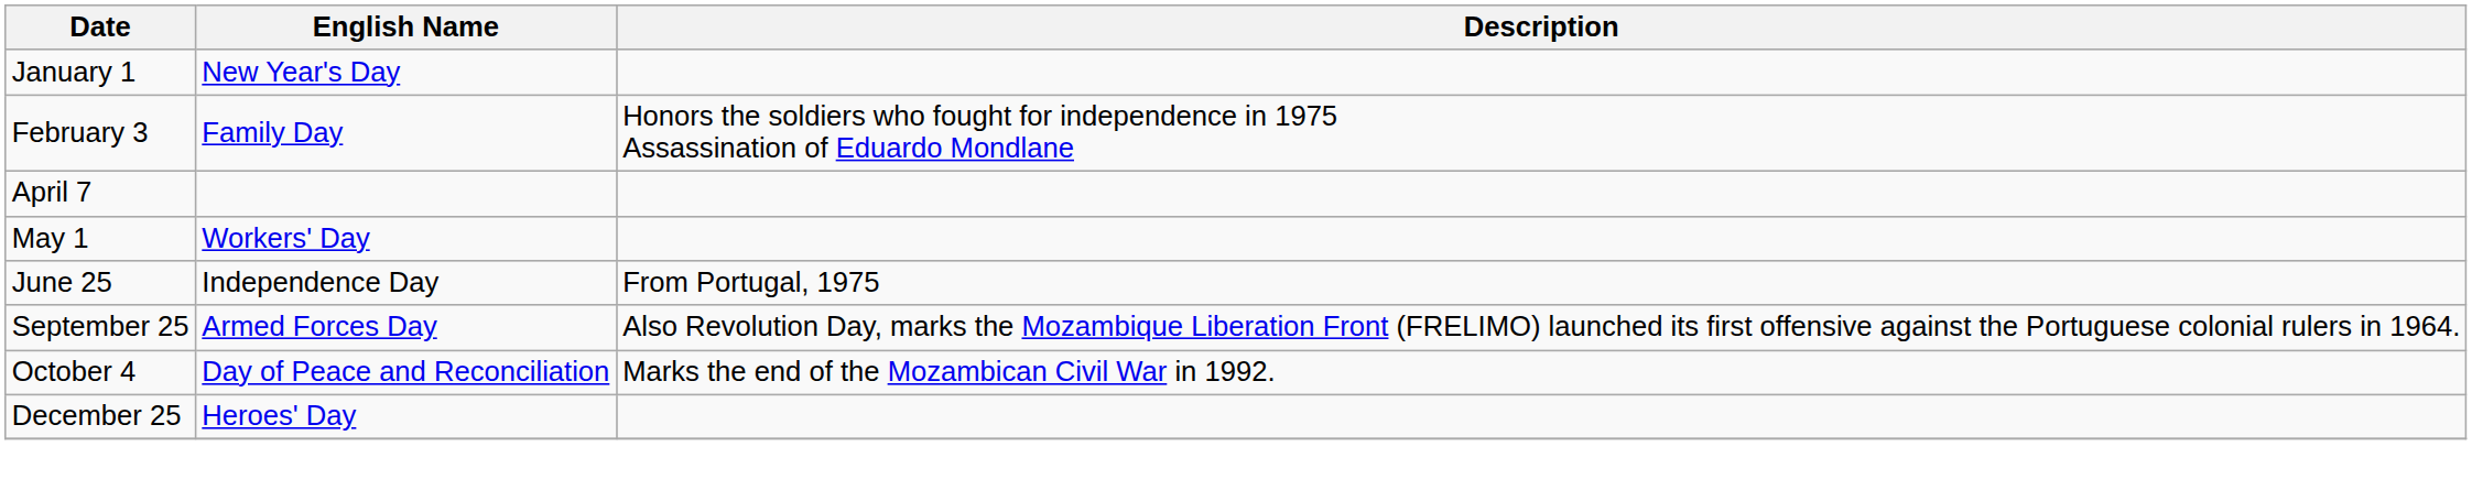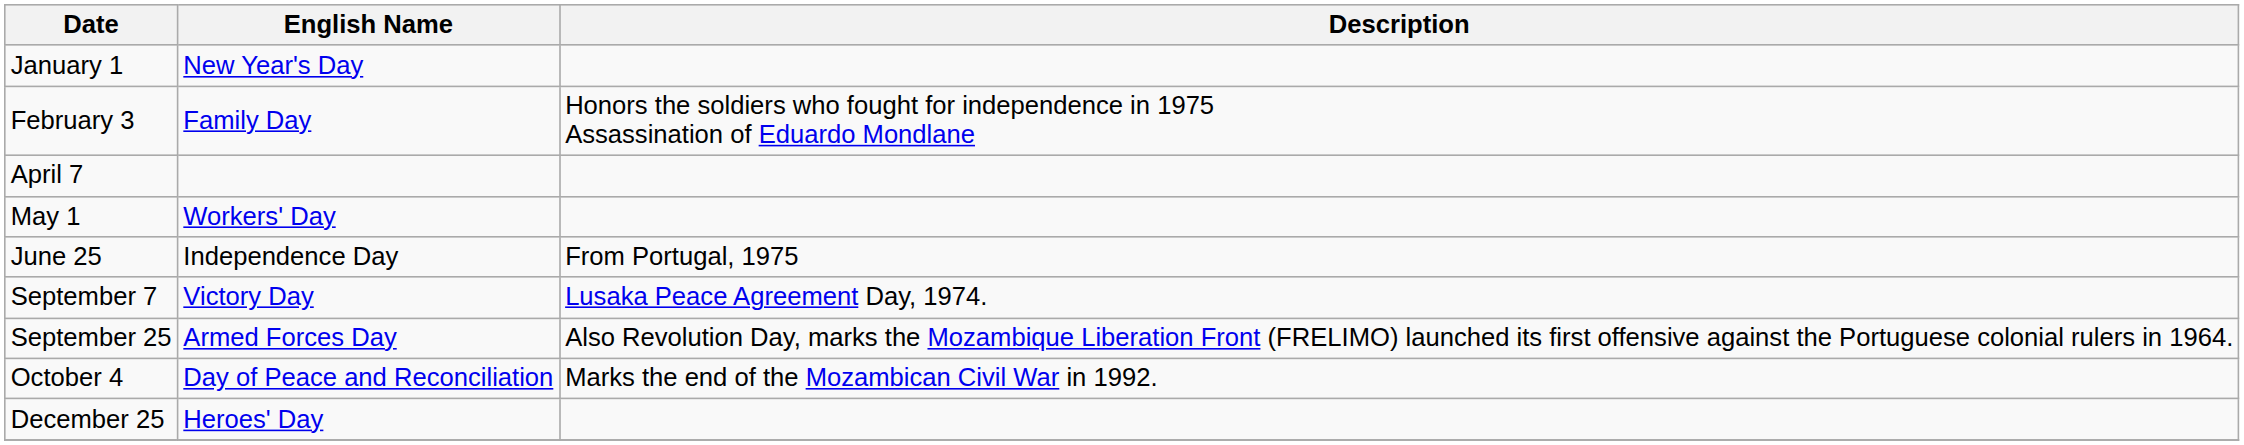+ row: September 7 | Victory Day | Lusaka Peace Agreement Day, 1974.
